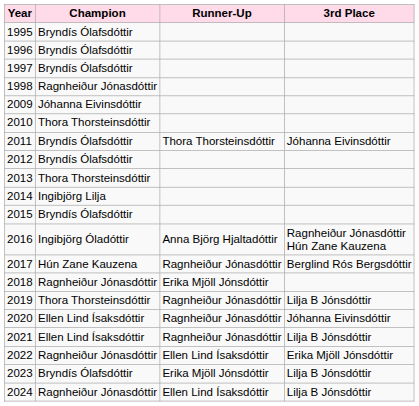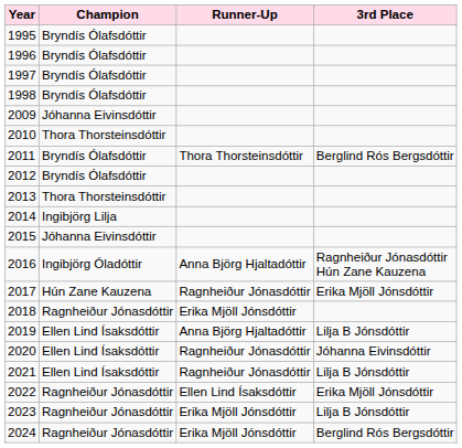1998 | Champion: Ragnheiður Jónasdóttir -> Bryndís Ólafsdóttir
2011 | 3rd Place: Jóhanna Eivinsdóttir -> Berglind Rós Bergsdóttir
2015 | Champion: Bryndís Ólafsdóttir -> Jóhanna Eivinsdóttir
2017 | 3rd Place: Berglind Rós Bergsdóttir -> Erika Mjöll Jónsdóttir
2019 | Champion: Thora Thorsteinsdóttir -> Ellen Lind Ísaksdóttir
2019 | Runner-Up: Ragnheiður Jónasdóttir -> Anna Björg Hjaltadóttir
2023 | Champion: Bryndís Ólafsdóttir -> Ragnheiður Jónasdóttir
2024 | Runner-Up: Ellen Lind Ísaksdóttir -> Erika Mjöll Jónsdóttir
2024 | 3rd Place: Lilja B Jónsdóttir -> Berglind Rós Bergsdóttir
